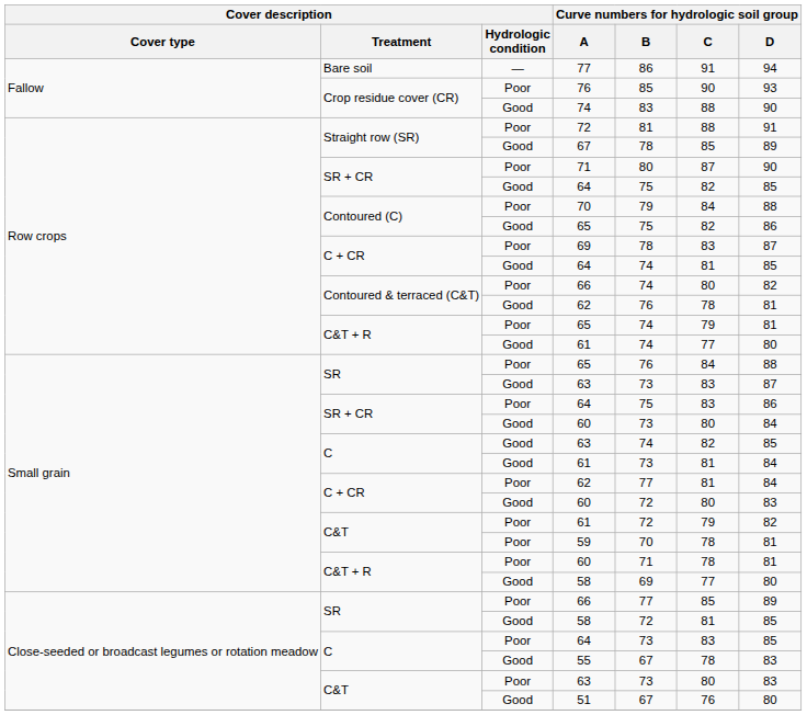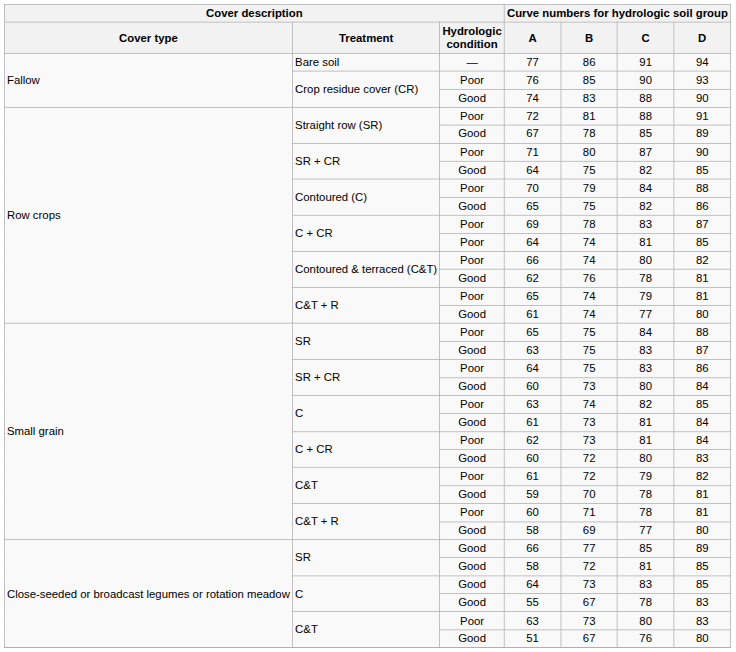C + CR / 64 | Cover description / Hydrologic condition: Good -> Poor
SR / 65 | Curve numbers for hydrologic soil group / B: 76 -> 75
SR / 63 | Curve numbers for hydrologic soil group / B: 73 -> 75
C / 63 | Cover description / Hydrologic condition: Good -> Poor
C + CR / 62 | Curve numbers for hydrologic soil group / B: 77 -> 73
59 | Cover description / Hydrologic condition: Poor -> Good
SR / 66 | Cover description / Hydrologic condition: Poor -> Good
C / 64 | Cover description / Hydrologic condition: Poor -> Good
